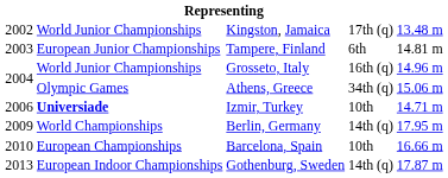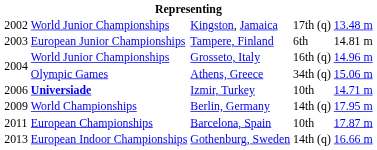Barcelona, Spain | column 1: 2010 -> 2011
Barcelona, Spain | column 5: 16.66 m -> 17.87 m
Gothenburg, Sweden | column 5: 17.87 m -> 16.66 m
